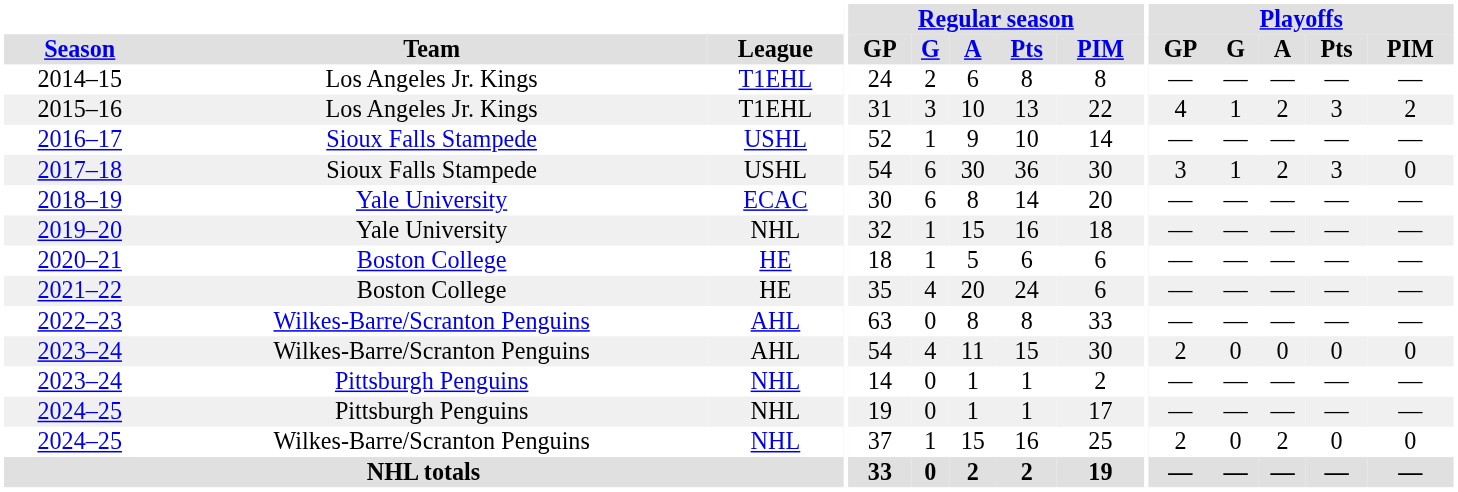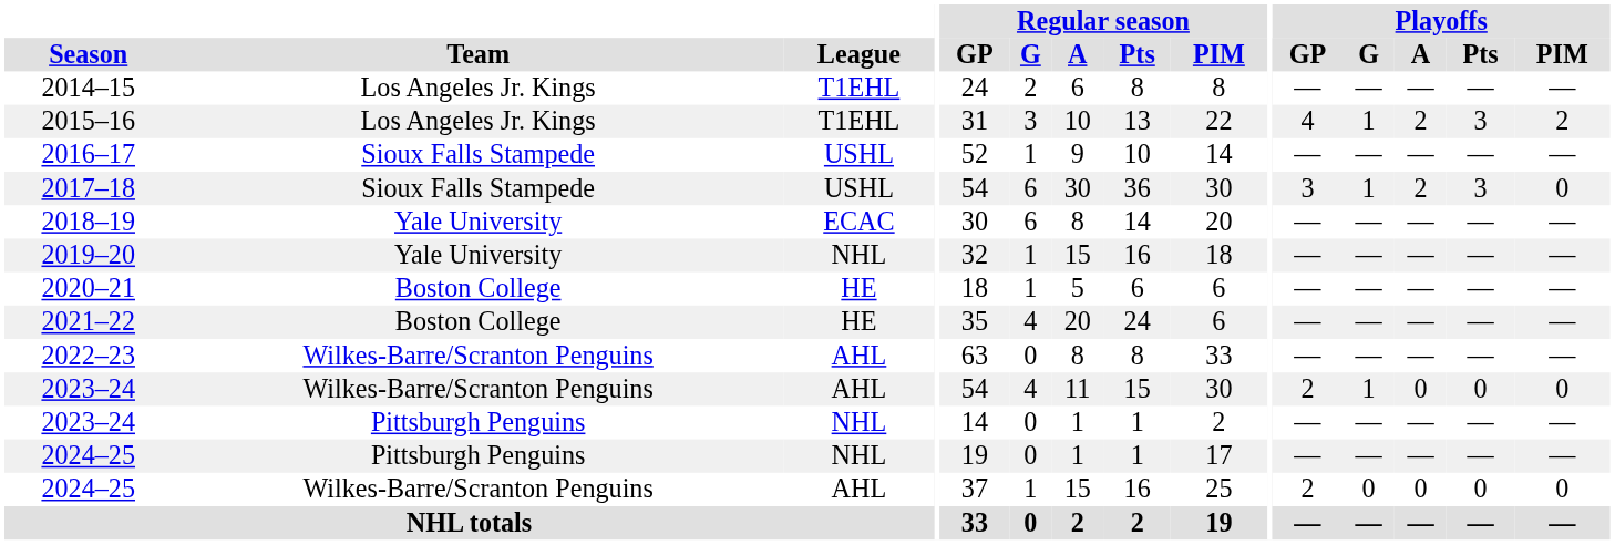2023–24 / Wilkes-Barre/Scranton Penguins | Playoffs / G: 0 -> 1
2024–25 / Wilkes-Barre/Scranton Penguins | League: NHL -> AHL
2024–25 / Wilkes-Barre/Scranton Penguins | Playoffs / A: 2 -> 0
